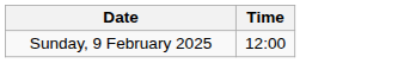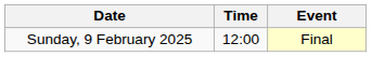+ column: Event | Final
